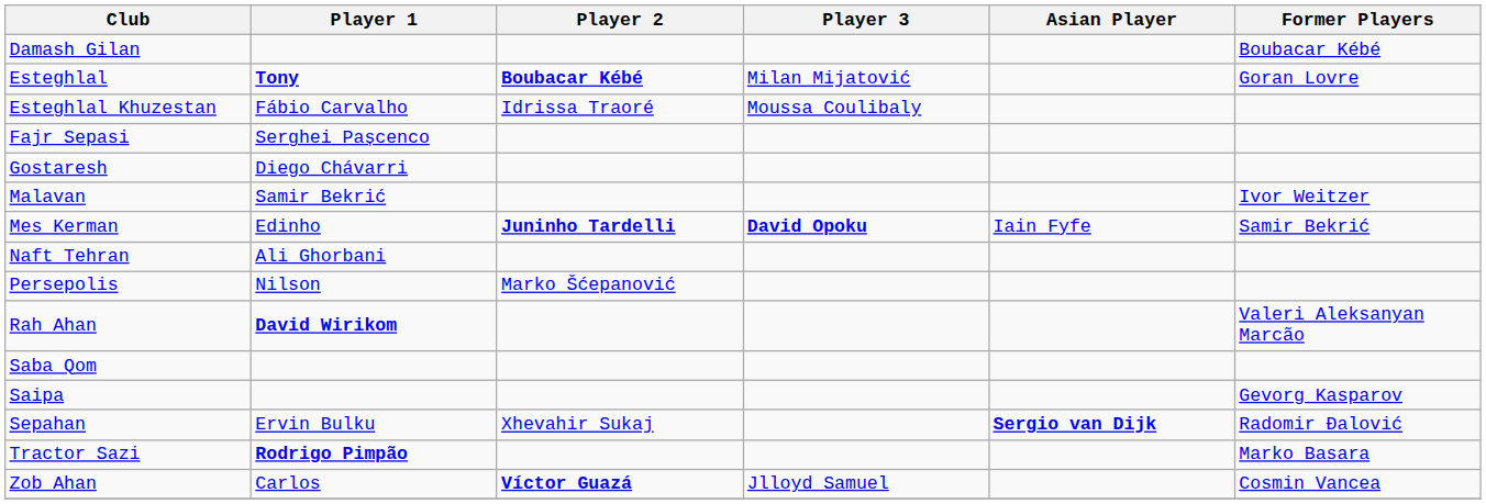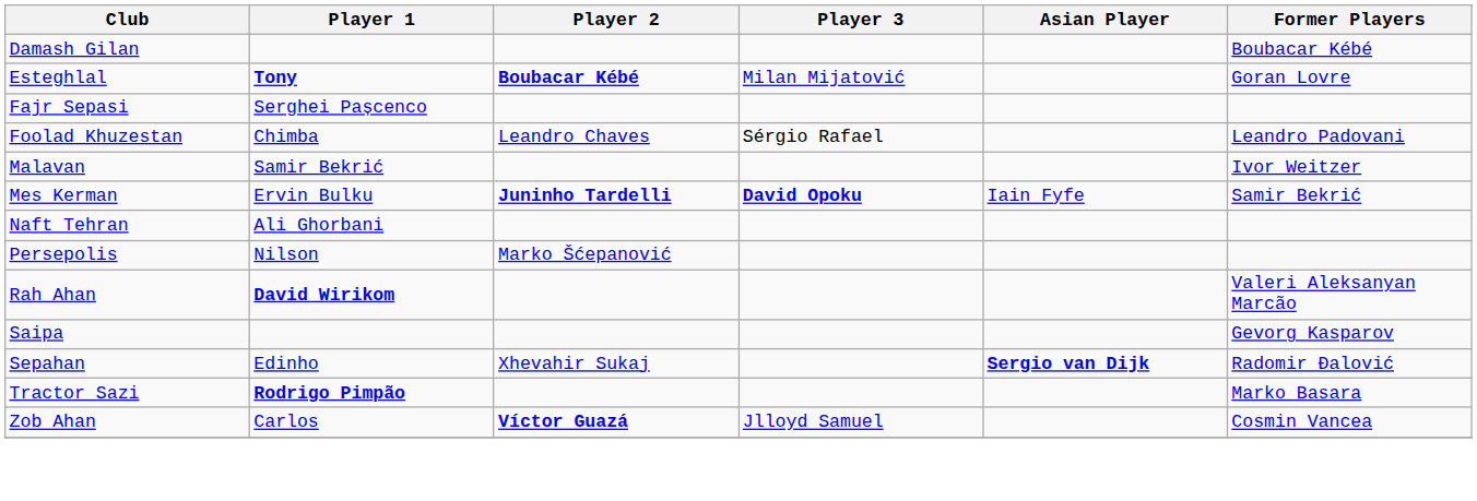- row: Esteghlal Khuzestan | Fábio Carvalho | Idrissa Traoré | Moussa Coulibaly
+ row: Foolad Khuzestan | Chimba | Leandro Chaves | Sérgio Rafael | Leandro Padovani
- row: Gostaresh | Diego Chávarri
Mes Kerman | Player 1: Edinho -> Ervin Bulku
- row: Saba Qom
Sepahan | Player 1: Ervin Bulku -> Edinho
